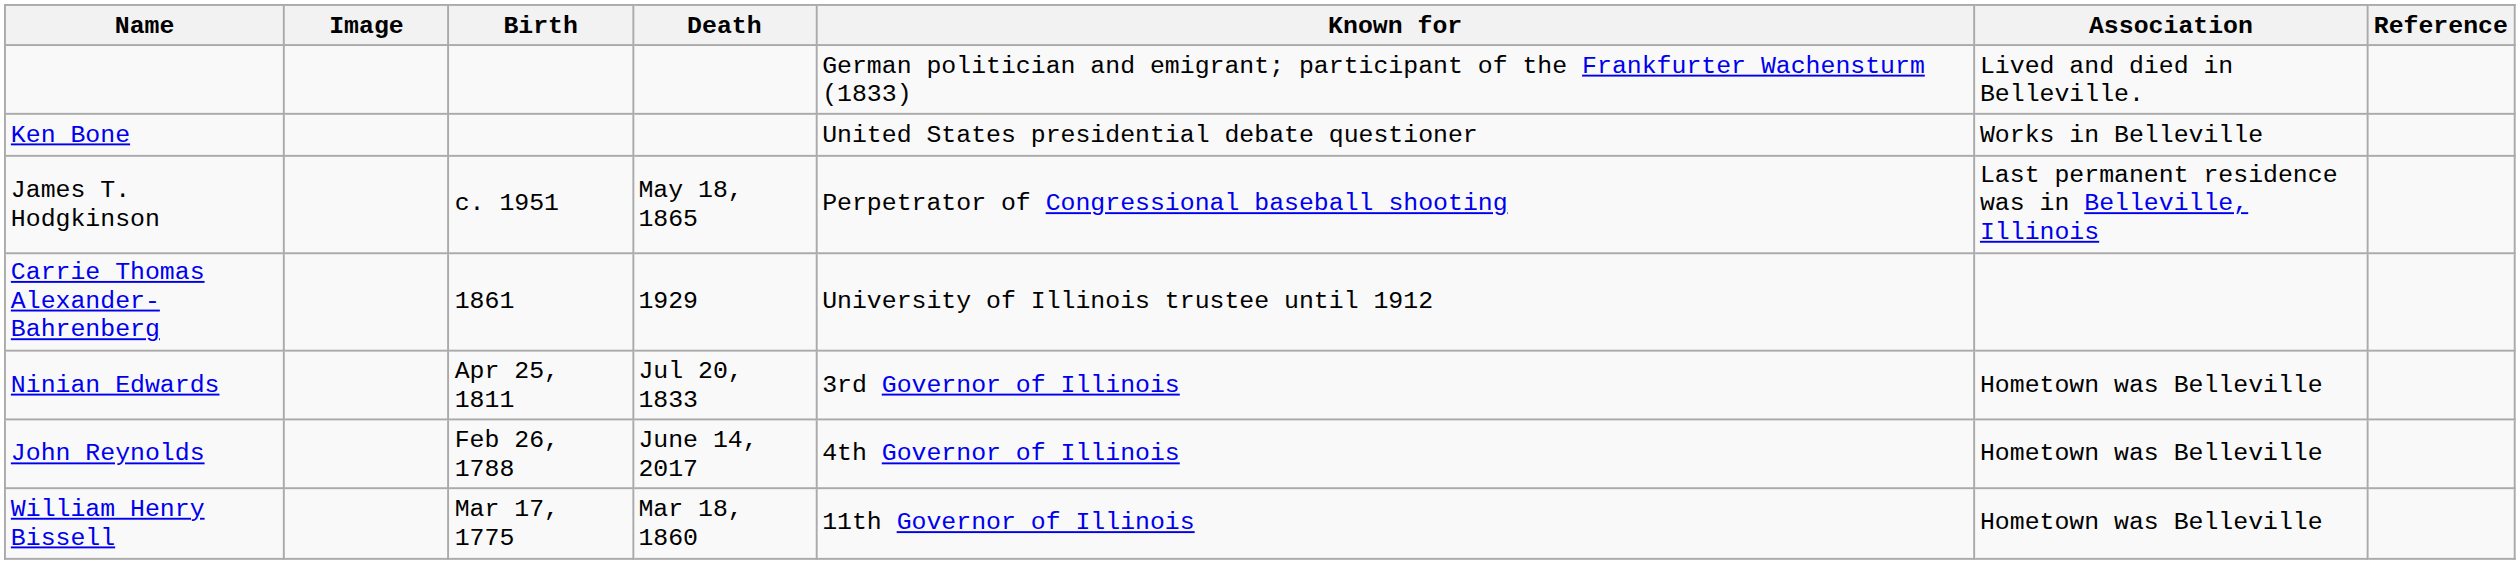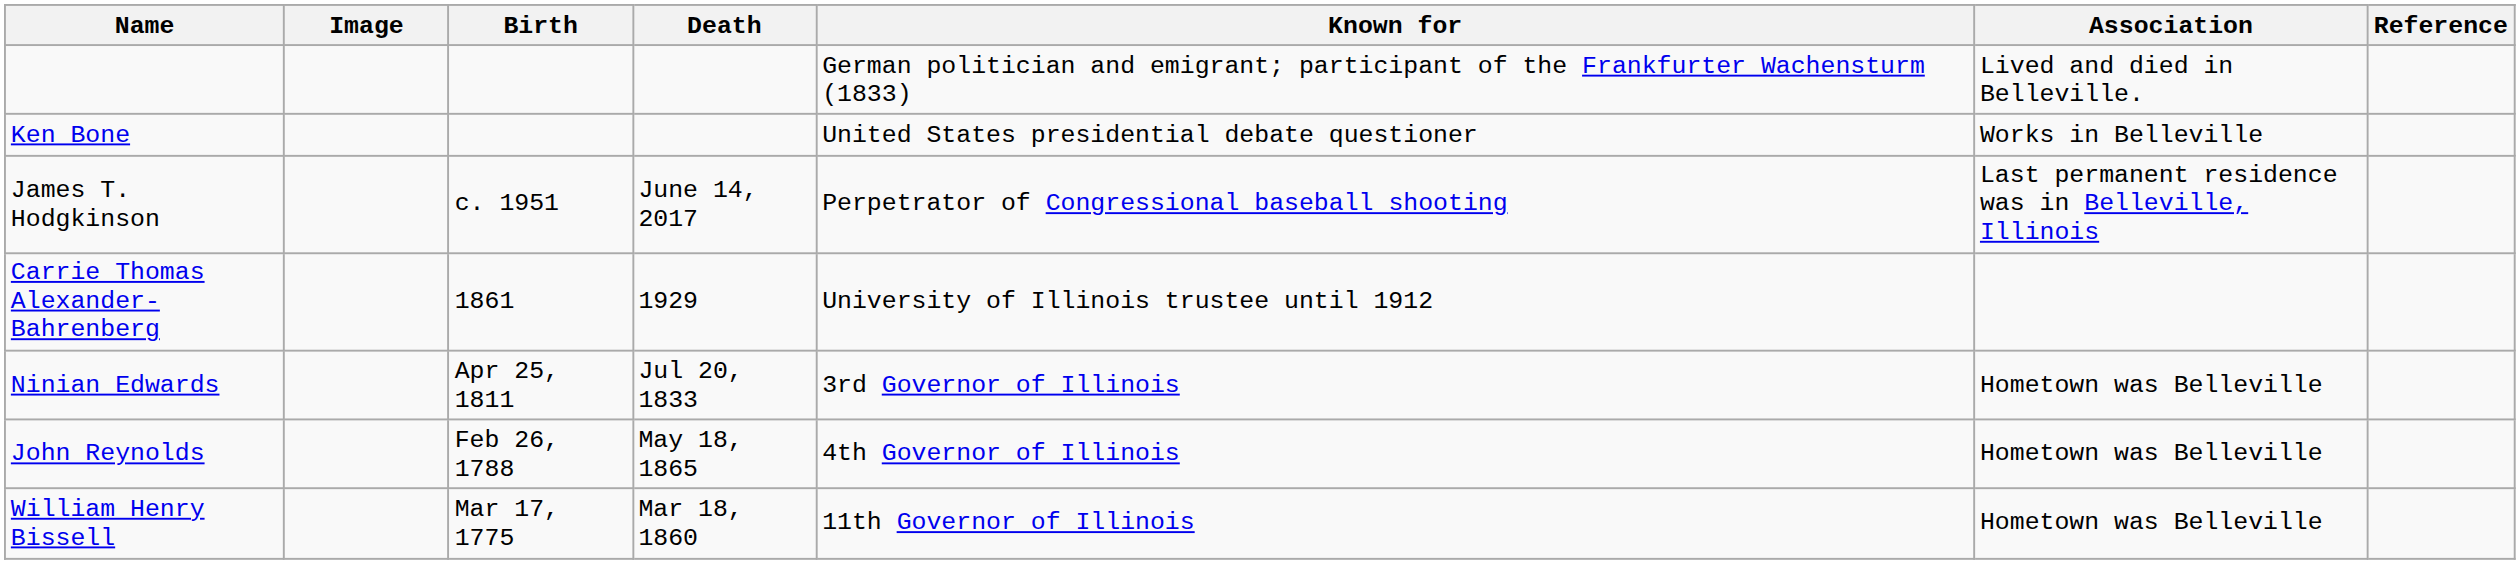James T. Hodgkinson | Death: May 18, 1865 -> June 14, 2017
John Reynolds | Death: June 14, 2017 -> May 18, 1865
